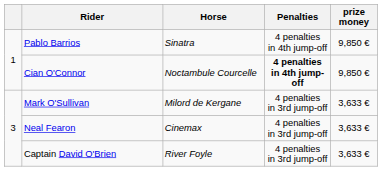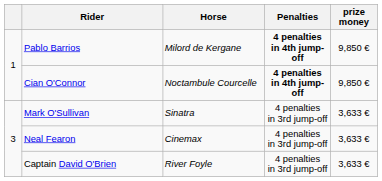Pablo Barrios | Horse: Sinatra -> Milord de Kergane
Pablo Barrios | Penalties: normal -> bold
Mark O'Sullivan | Horse: Milord de Kergane -> Sinatra
